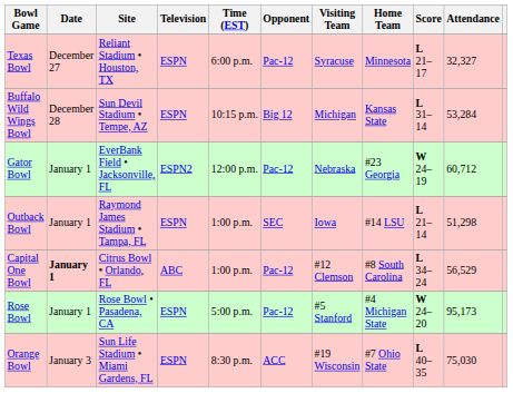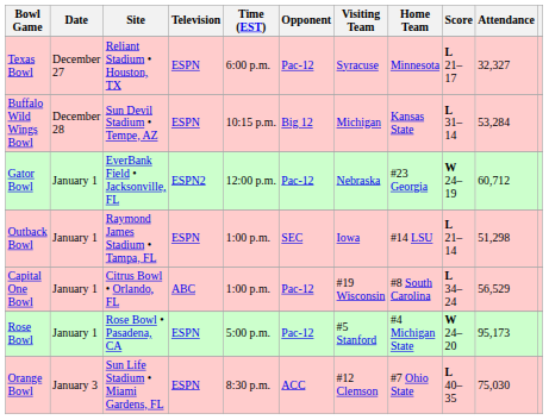Capital One Bowl | Date: bold -> normal
Capital One Bowl | Visiting Team: #12 Clemson -> #19 Wisconsin
Orange Bowl | Visiting Team: #19 Wisconsin -> #12 Clemson
